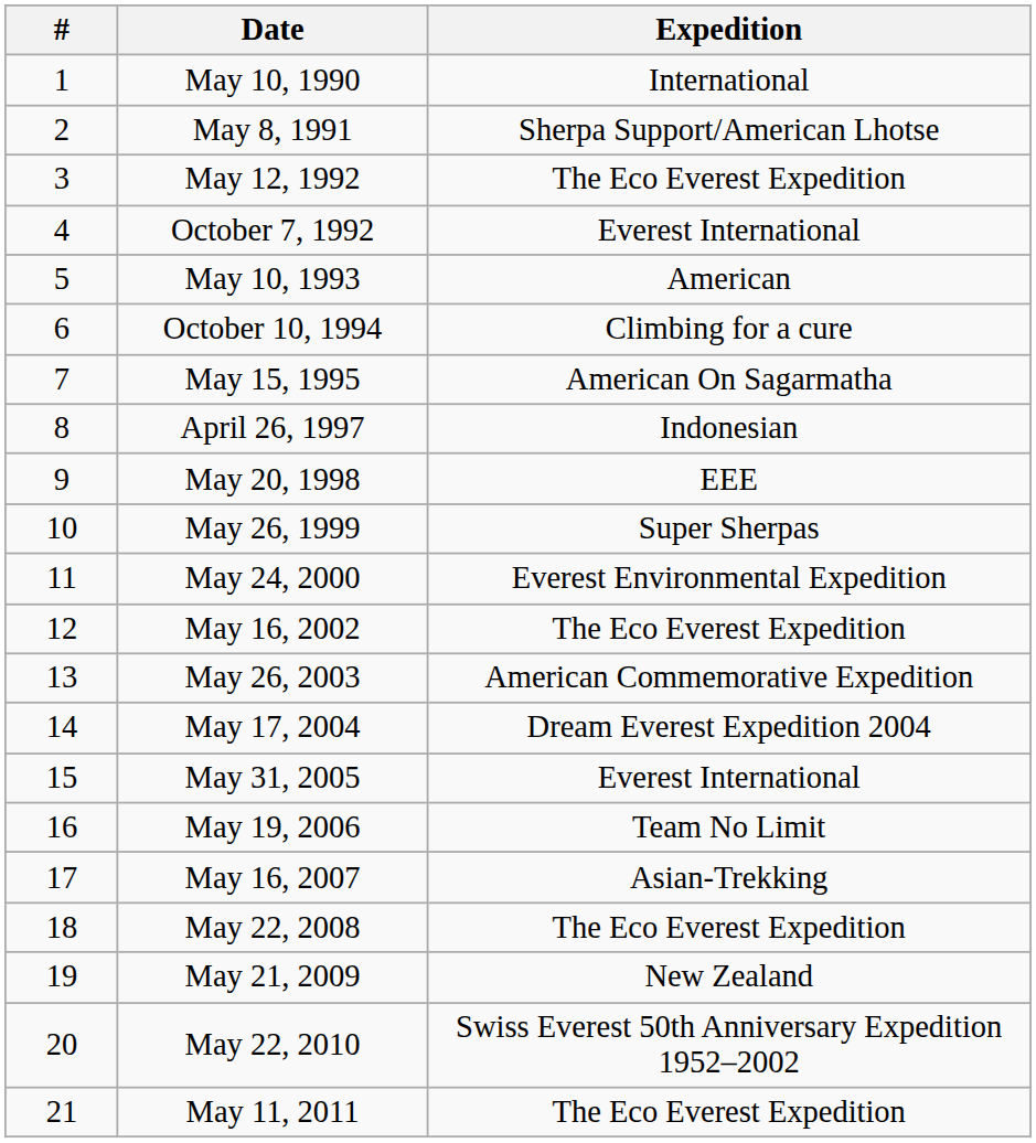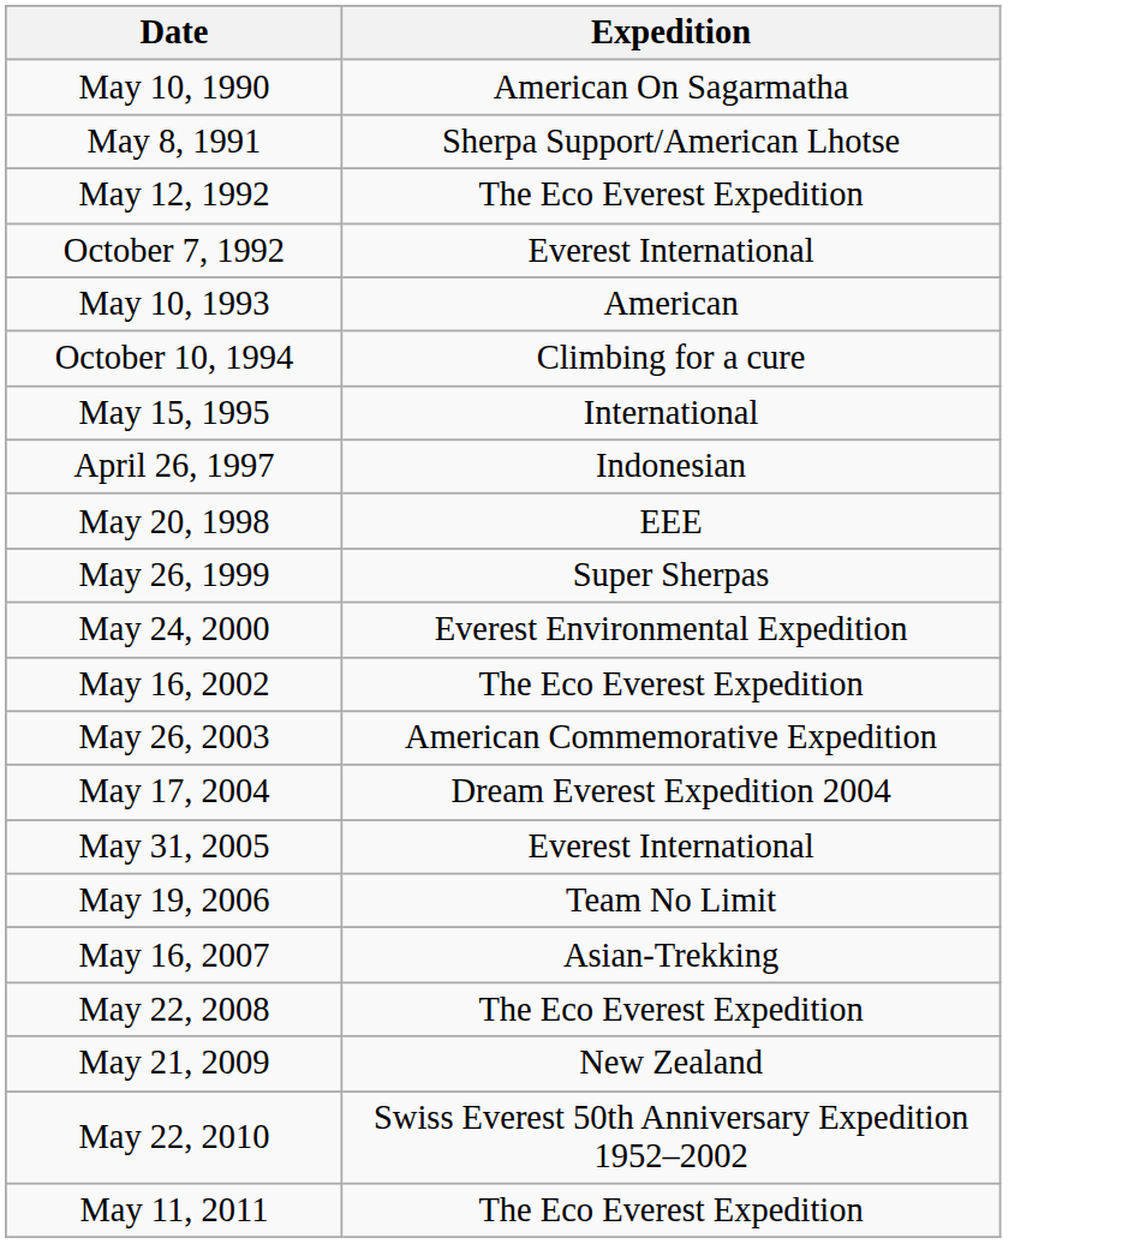- column: # | 1 | 2 | 3 | 4 | 5 | 6 | 7 | 8 | 9 | 10 | 11 | 12 | 13 | 14 | 15 | 16 | 17 | 18 | 19 | 20 | 21
May 10, 1990 | Expedition: International -> American On Sagarmatha
May 15, 1995 | Expedition: American On Sagarmatha -> International
